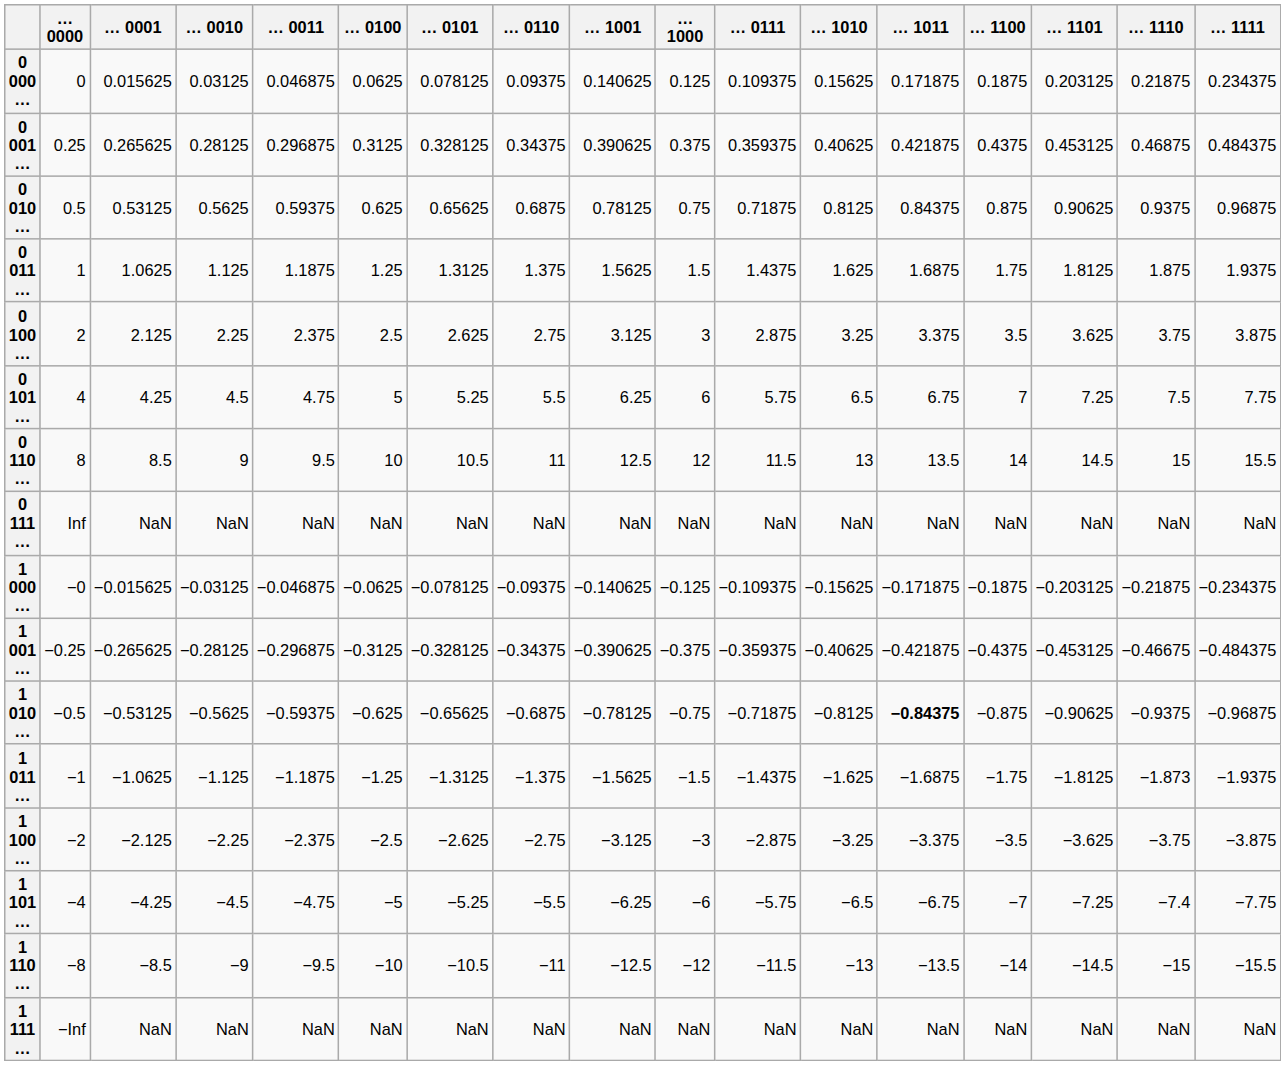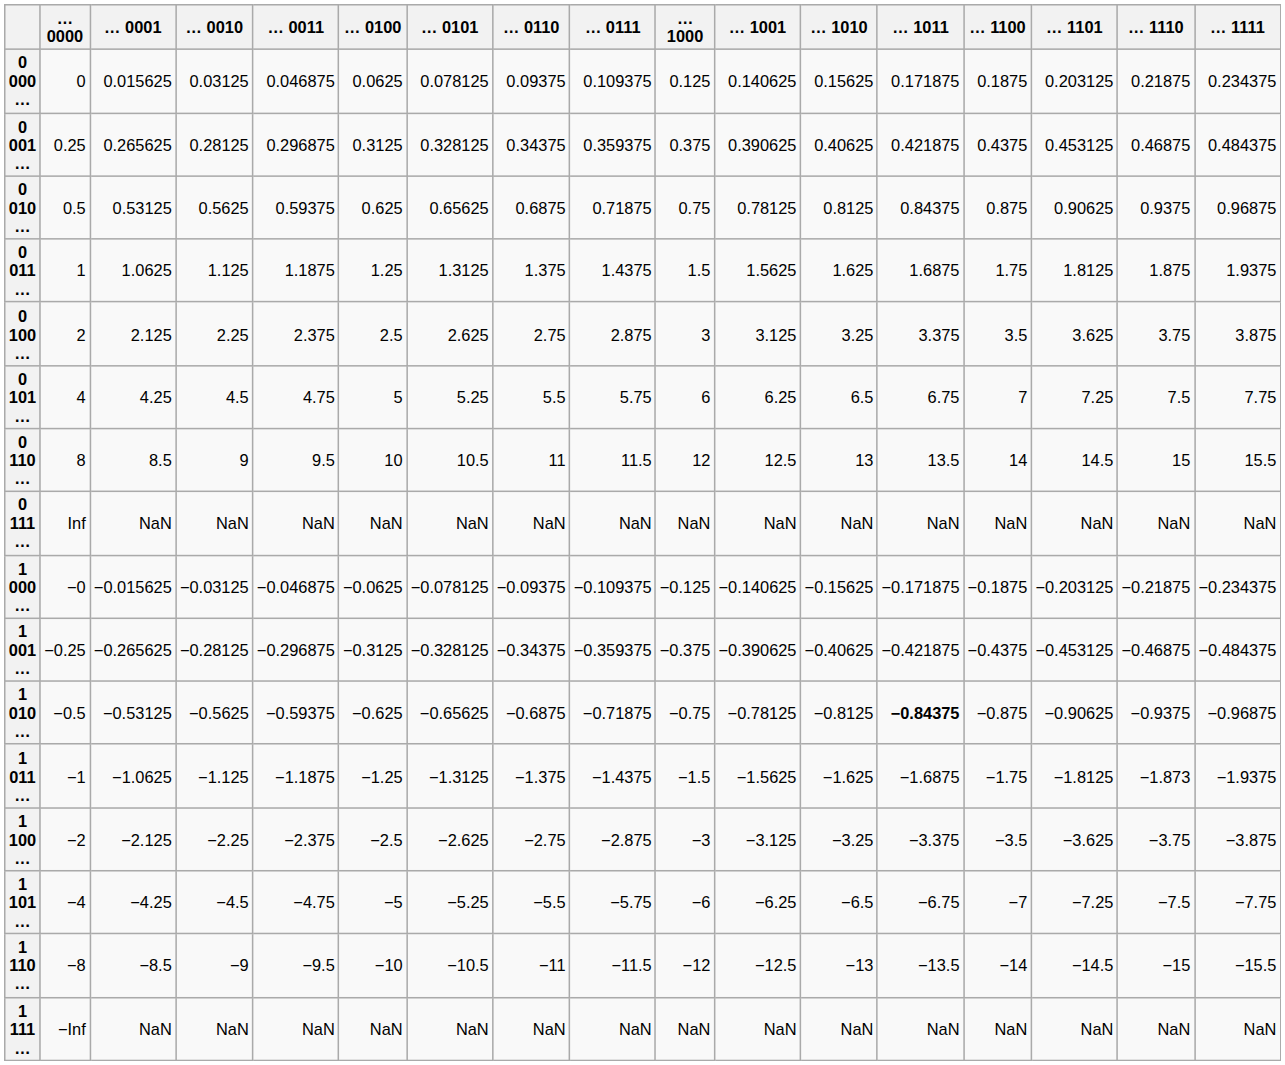columns swapped: … 0111 <-> … 1001
1 001 … | … 1110: −0.46675 -> −0.46875
1 101 … | … 1110: −7.4 -> −7.5
